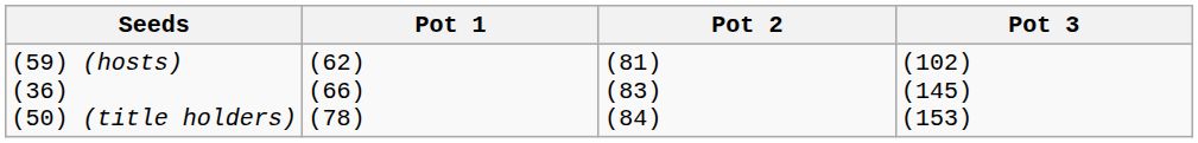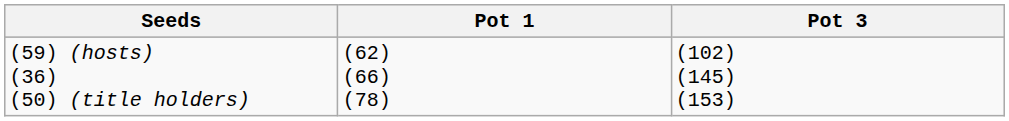- column: Pot 2 | (81) (83) (84)
